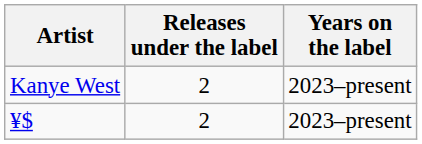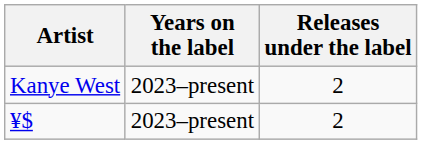columns swapped: Years on the label <-> Releases under the label
